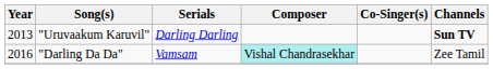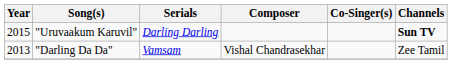"Uruvaakum Karuvil" | Year: 2013 -> 2015
"Darling Da Da" | Year: 2016 -> 2013
"Darling Da Da" | Composer: paleturquoise background -> no background
